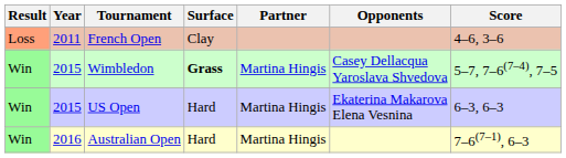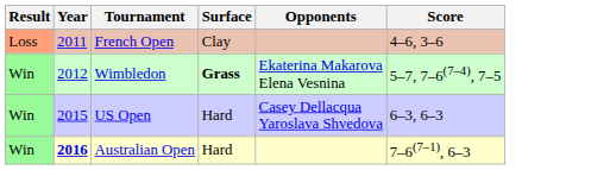- column: Partner | Martina Hingis | Martina Hingis | Martina Hingis
Wimbledon | Year: 2015 -> 2012
Wimbledon | Opponents: Casey Dellacqua Yaroslava Shvedova -> Ekaterina Makarova Elena Vesnina
US Open | Opponents: Ekaterina Makarova Elena Vesnina -> Casey Dellacqua Yaroslava Shvedova
Australian Open | Year: normal -> bold
